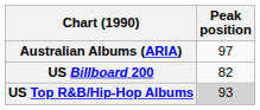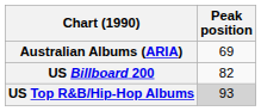Australian Albums (ARIA) | Peak position: 97 -> 69
